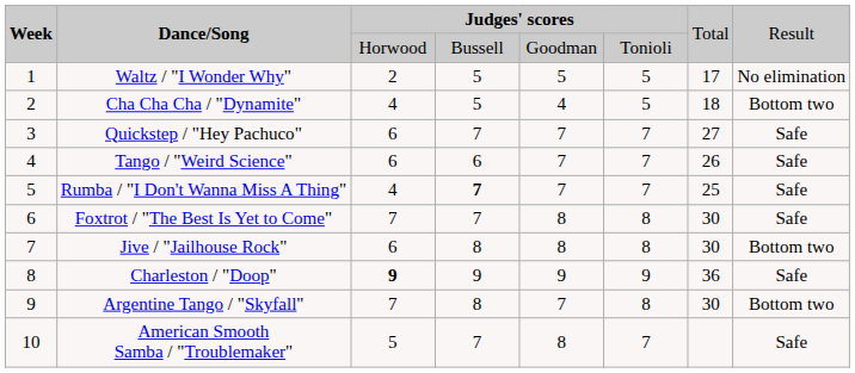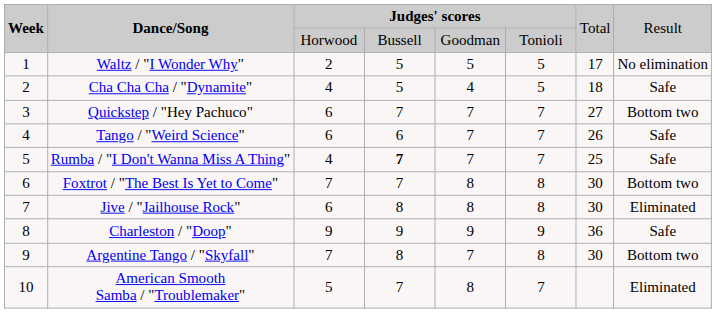Cha Cha Cha / "Dynamite" | column 8: Bottom two -> Safe
Quickstep / "Hey Pachuco" | column 8: Safe -> Bottom two
Foxtrot / "The Best Is Yet to Come" | column 8: Safe -> Bottom two
Jive / "Jailhouse Rock" | column 8: Bottom two -> Eliminated
Charleston / "Doop" | column 3: bold -> normal
American Smooth Samba / "Troublemaker" | column 8: Safe -> Eliminated
